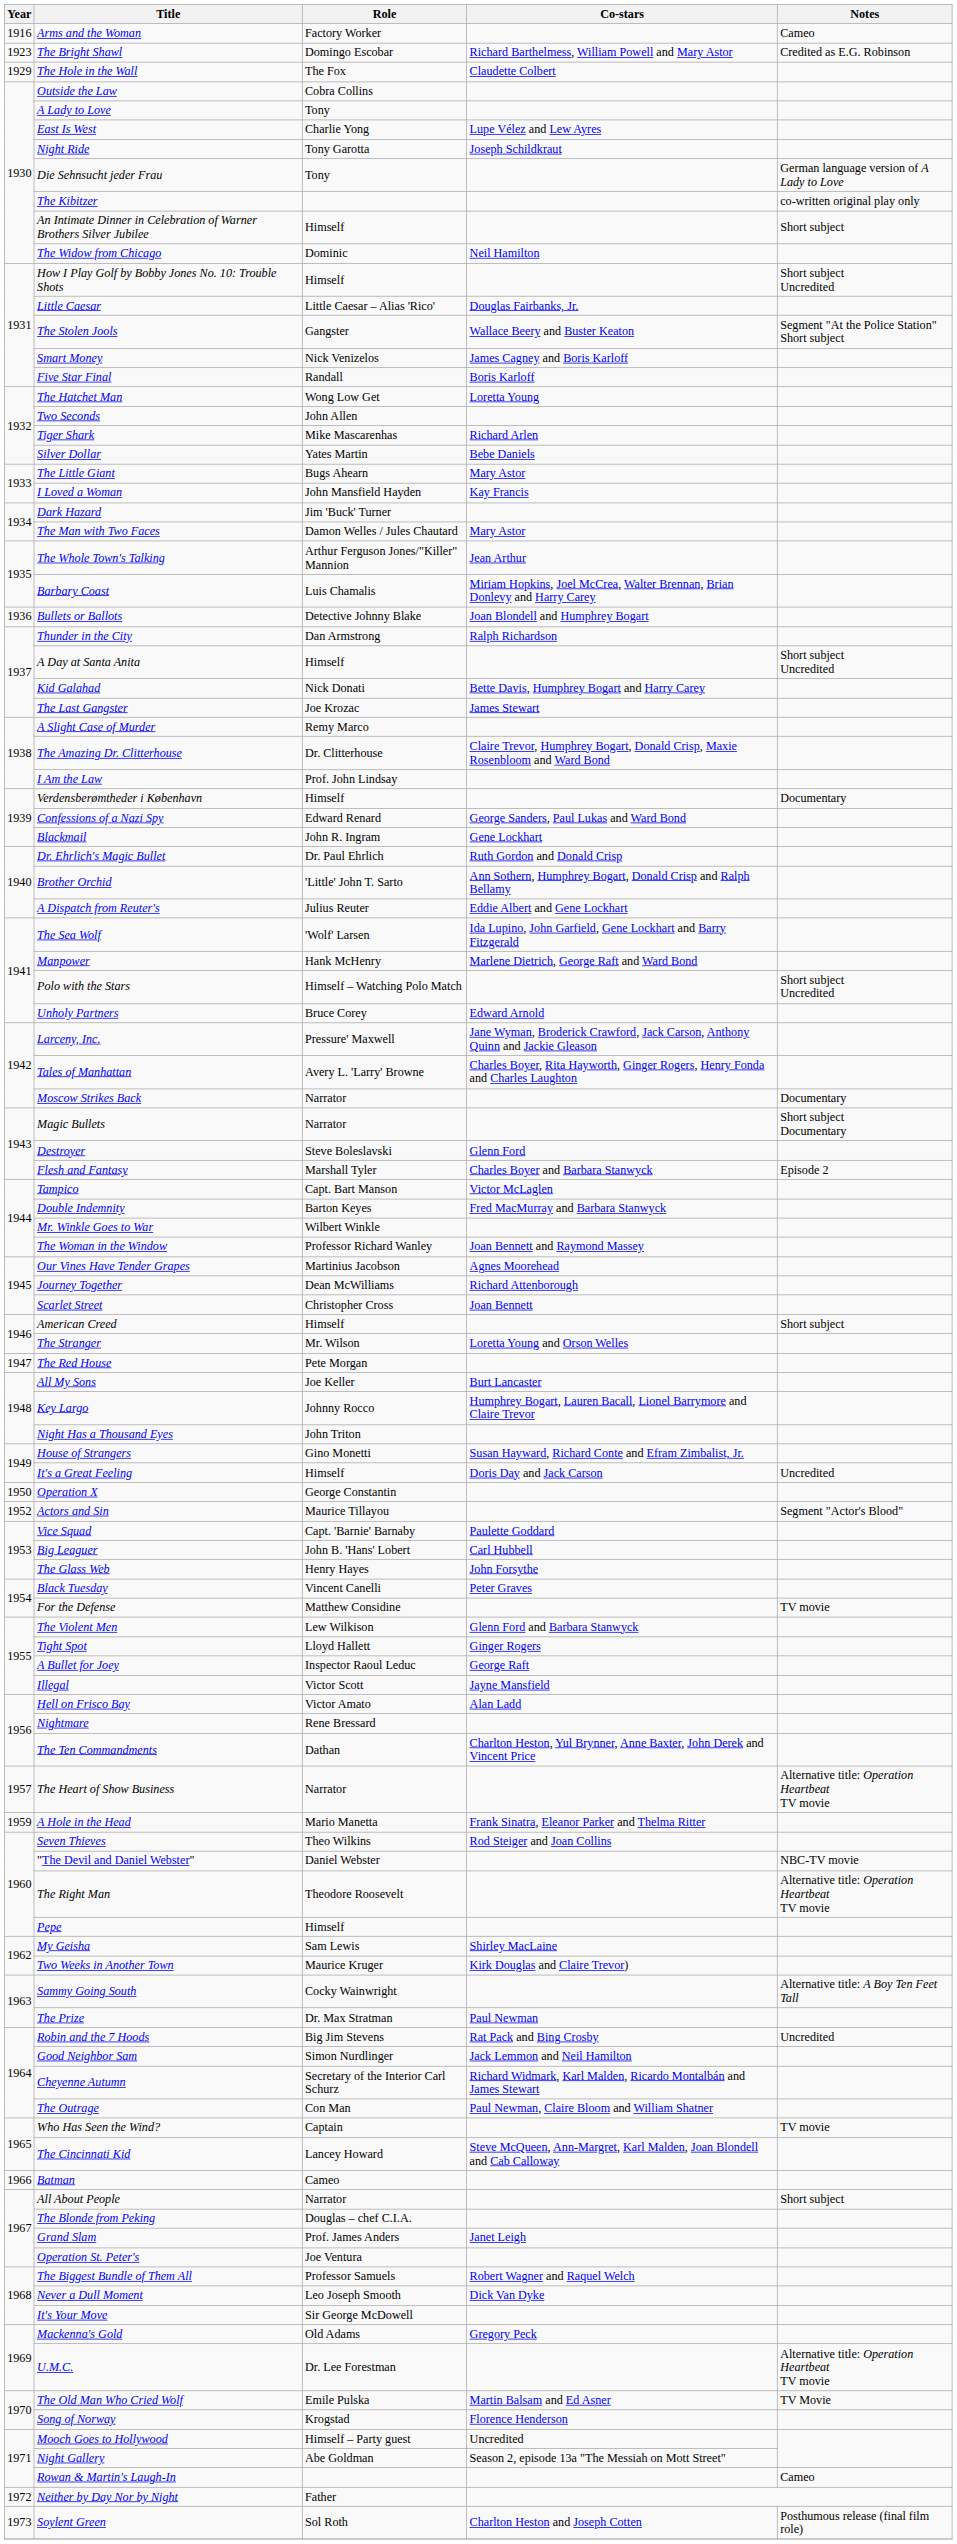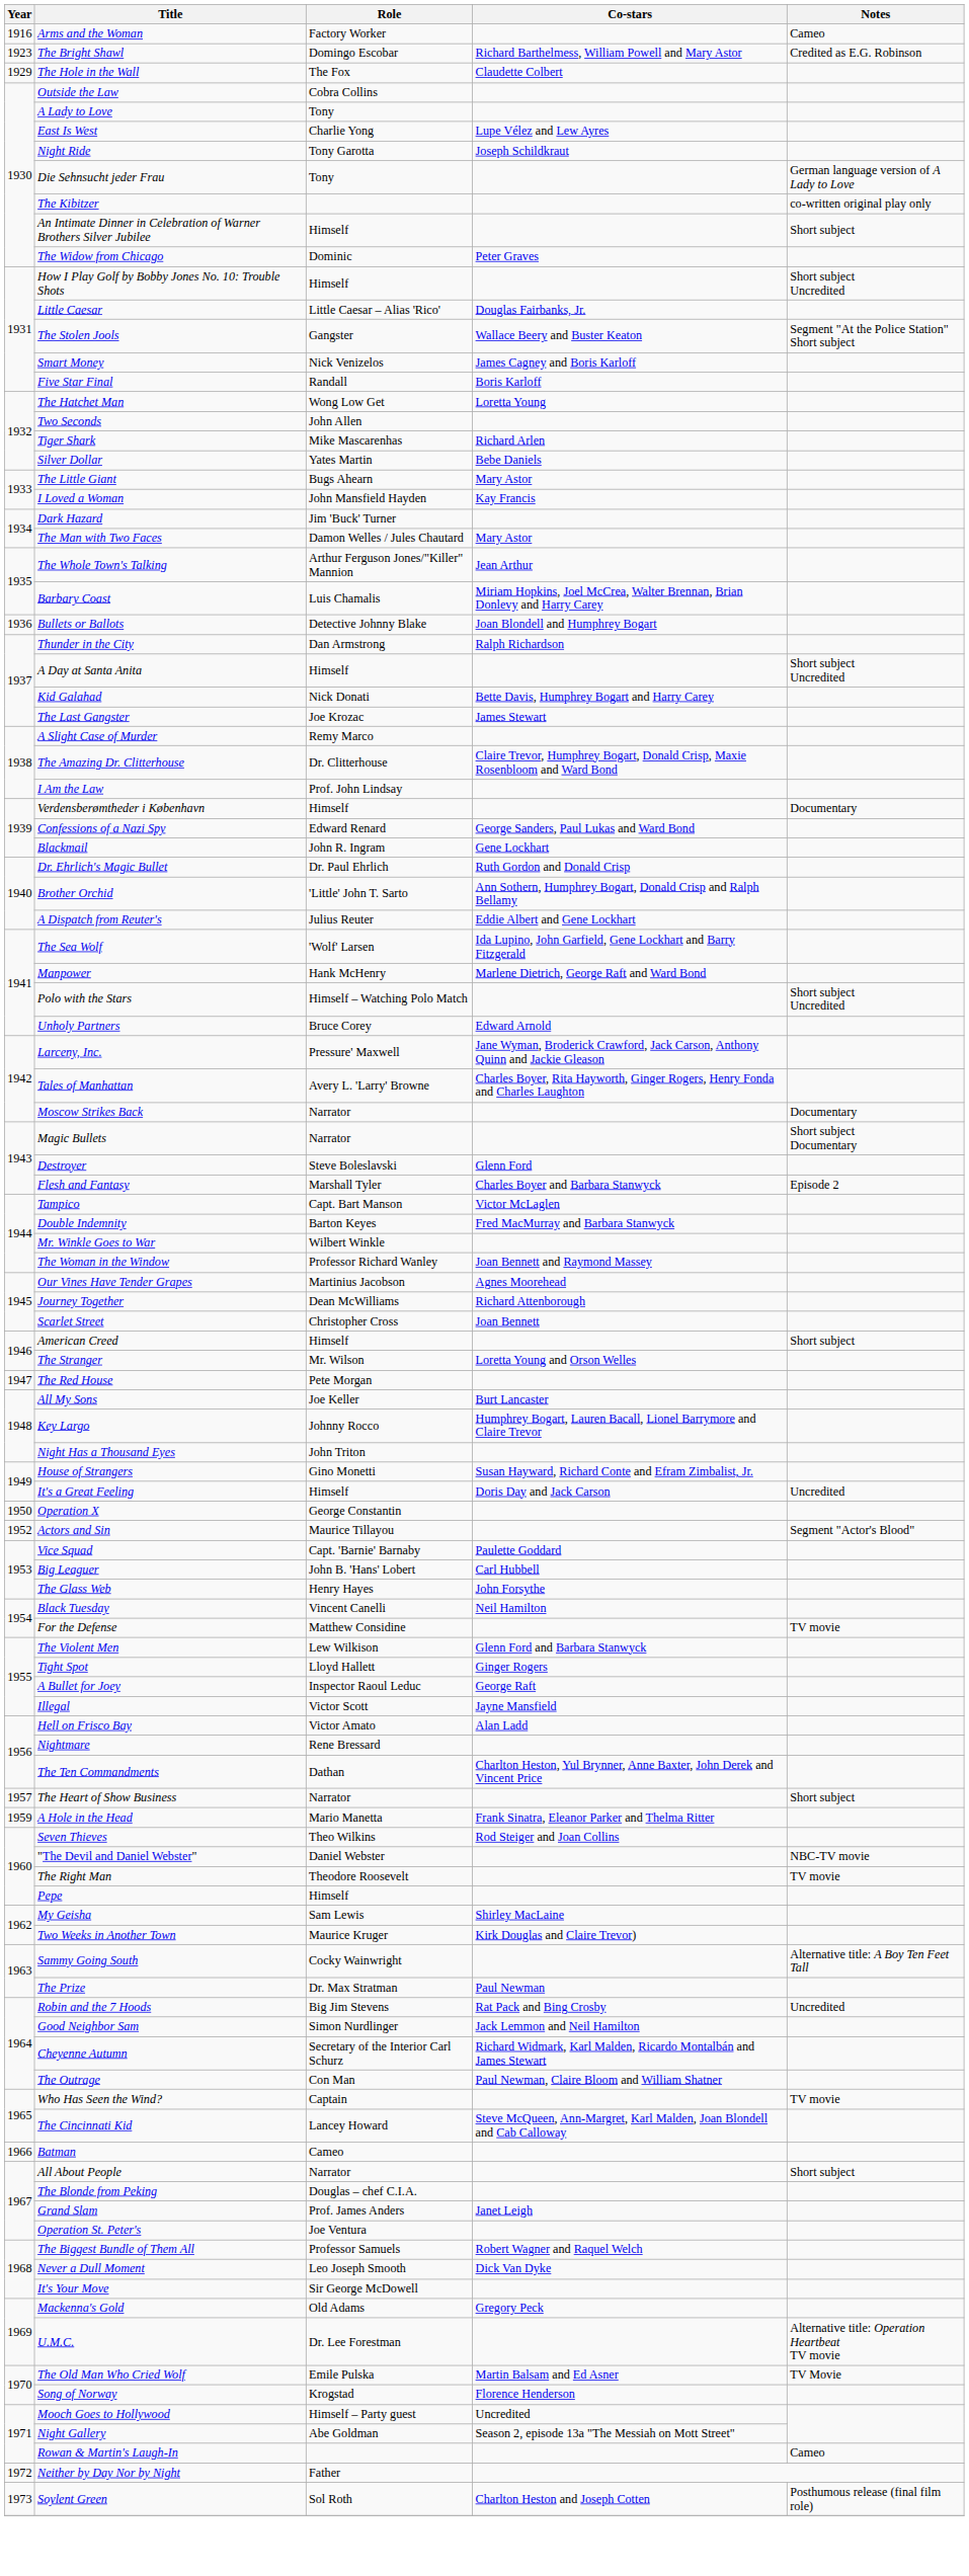The Widow from Chicago | Co-stars: Neil Hamilton -> Peter Graves
Black Tuesday | Co-stars: Peter Graves -> Neil Hamilton
The Heart of Show Business | Notes: Alternative title: Operation Heartbeat TV movie -> Short subject
The Right Man | Notes: Alternative title: Operation Heartbeat TV movie -> TV movie
